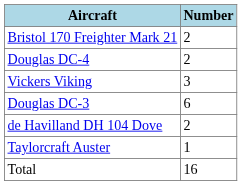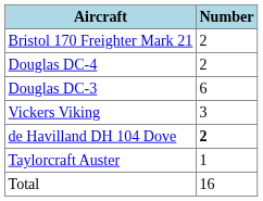rows swapped: Douglas DC-3 <-> Vickers Viking
de Havilland DH 104 Dove | Number: normal -> bold
